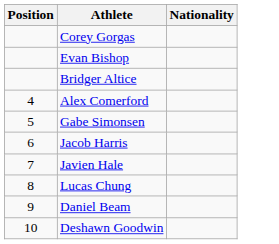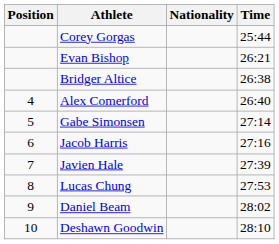+ column: Time | 25:44 | 26:21 | 26:38 | 26:40 | 27:14 | 27:16 | 27:39 | 27:53 | 28:02 | 28:10
